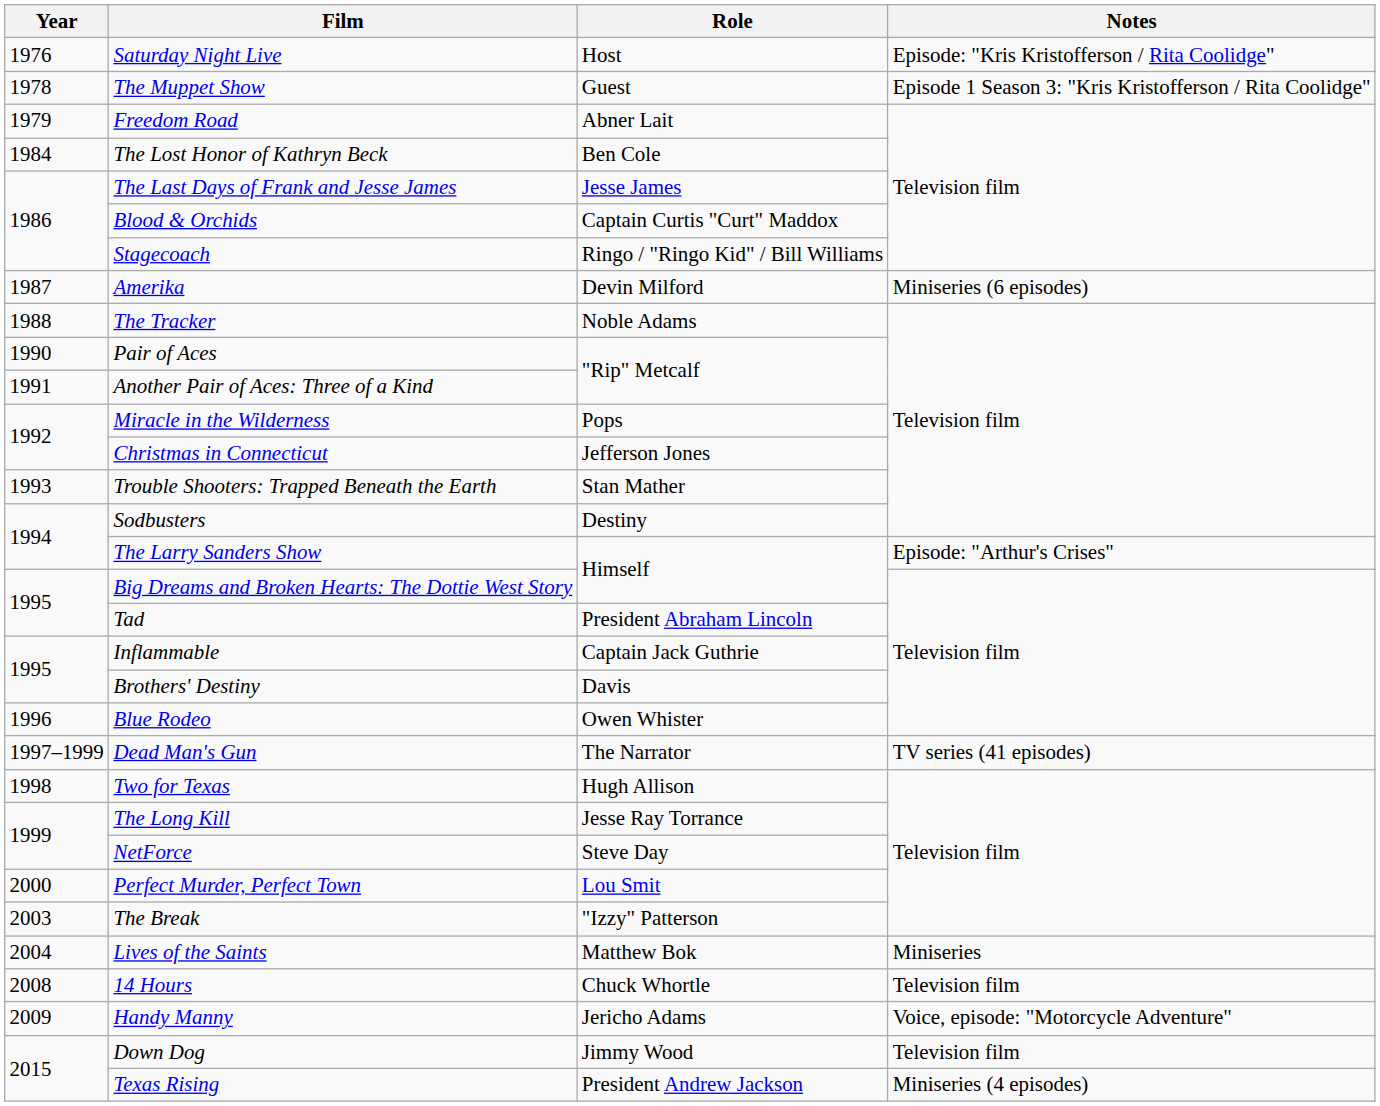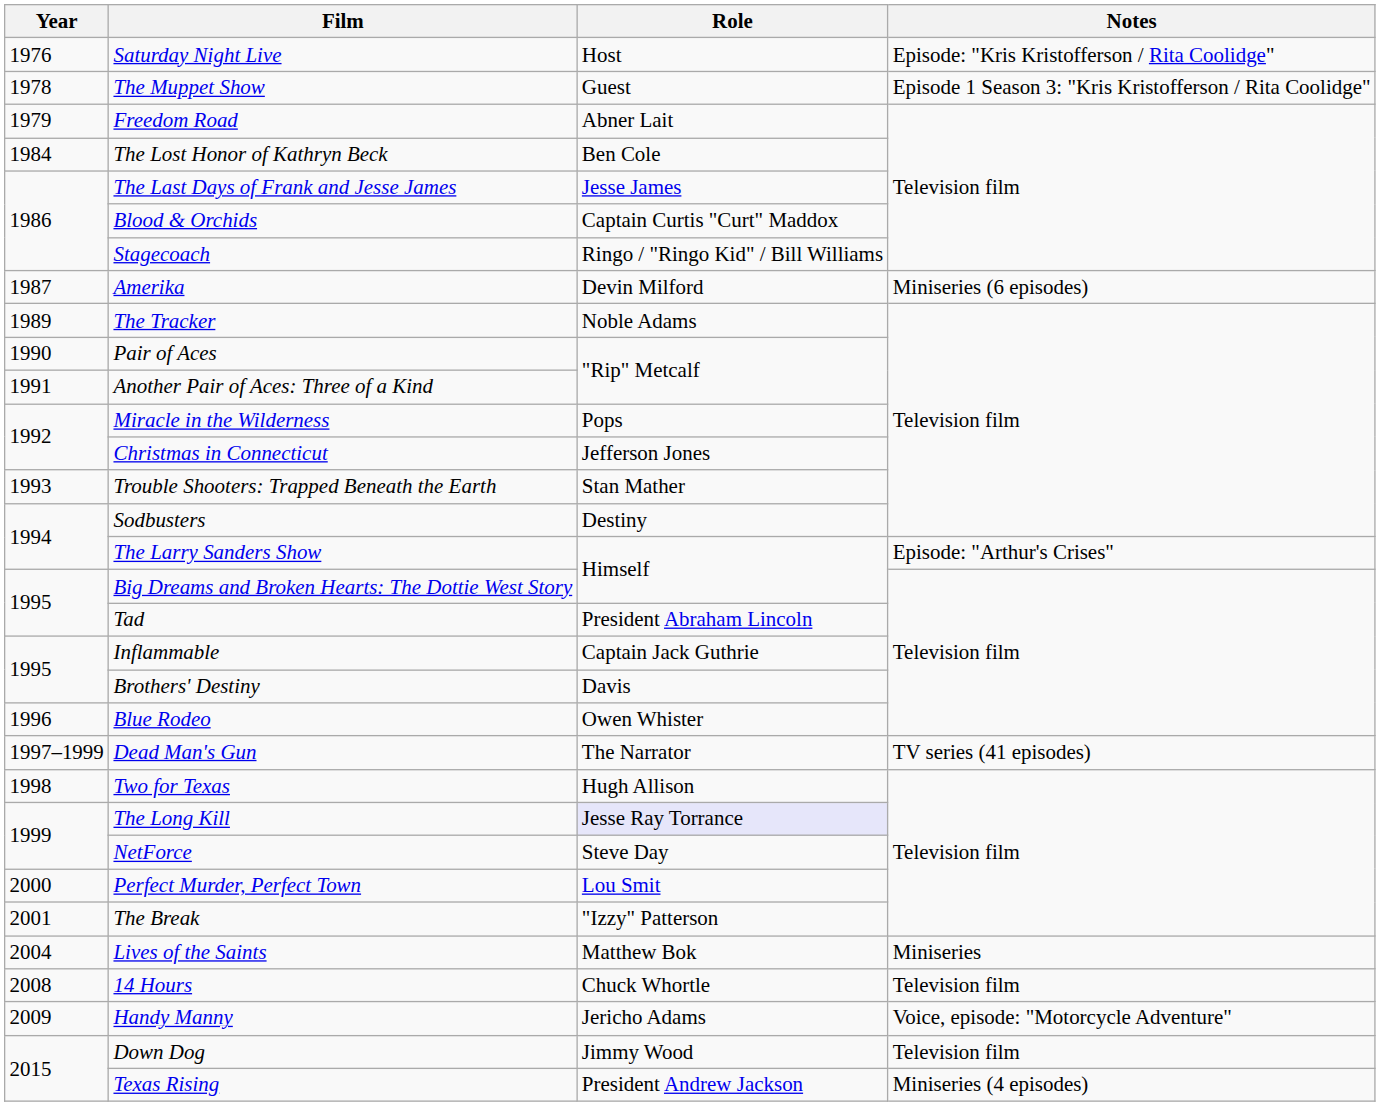The Tracker | Year: 1988 -> 1989
The Long Kill | Role: no background -> lavender background
The Break | Year: 2003 -> 2001
